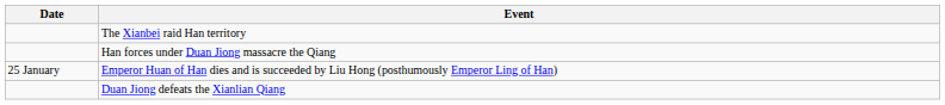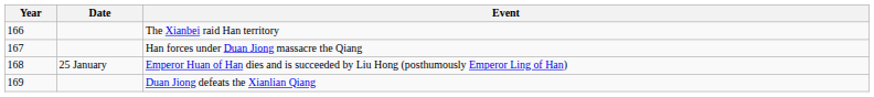+ column: Year | 166 | 167 | 168 | 169
